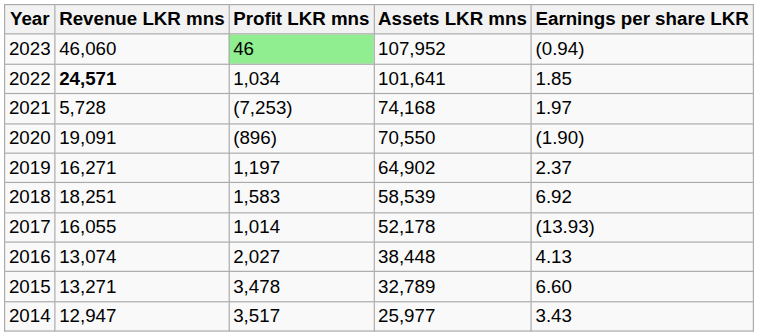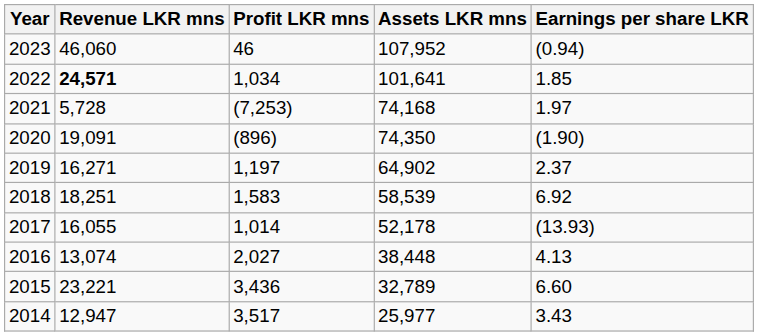2023 | Profit LKR mns: lightgreen background -> no background
2020 | Assets LKR mns: 70,550 -> 74,350
2015 | Revenue LKR mns: 13,271 -> 23,221
2015 | Profit LKR mns: 3,478 -> 3,436
